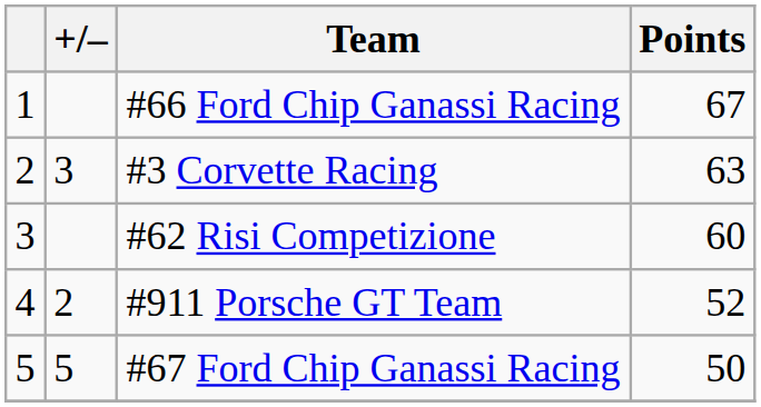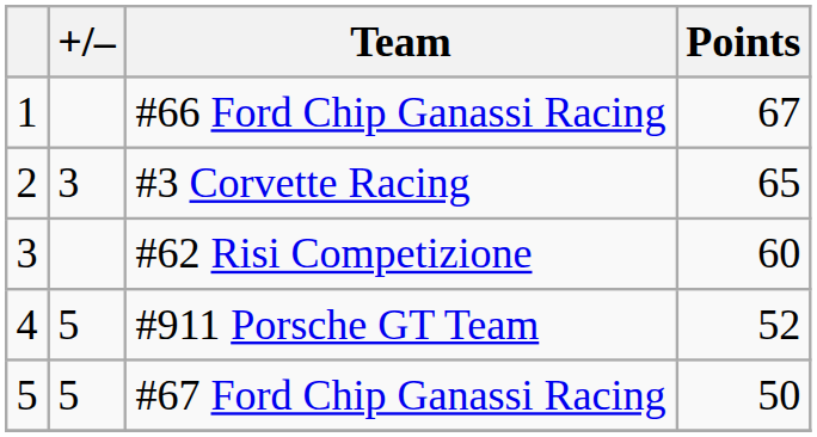#3 Corvette Racing | Points: 63 -> 65
#911 Porsche GT Team | +/–: 2 -> 5
